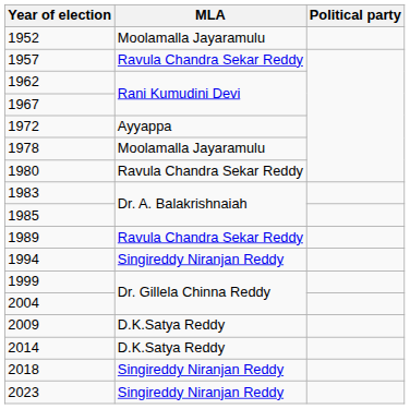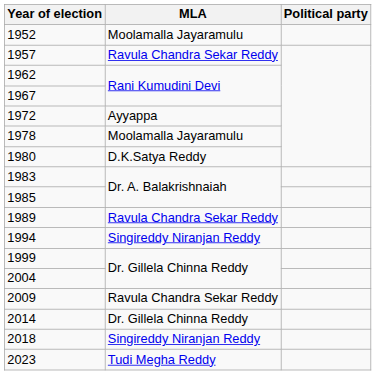1980 | MLA: Ravula Chandra Sekar Reddy -> D.K.Satya Reddy
2009 | MLA: D.K.Satya Reddy -> Ravula Chandra Sekar Reddy
2014 | MLA: D.K.Satya Reddy -> Dr. Gillela Chinna Reddy
2023 | MLA: Singireddy Niranjan Reddy -> Tudi Megha Reddy
